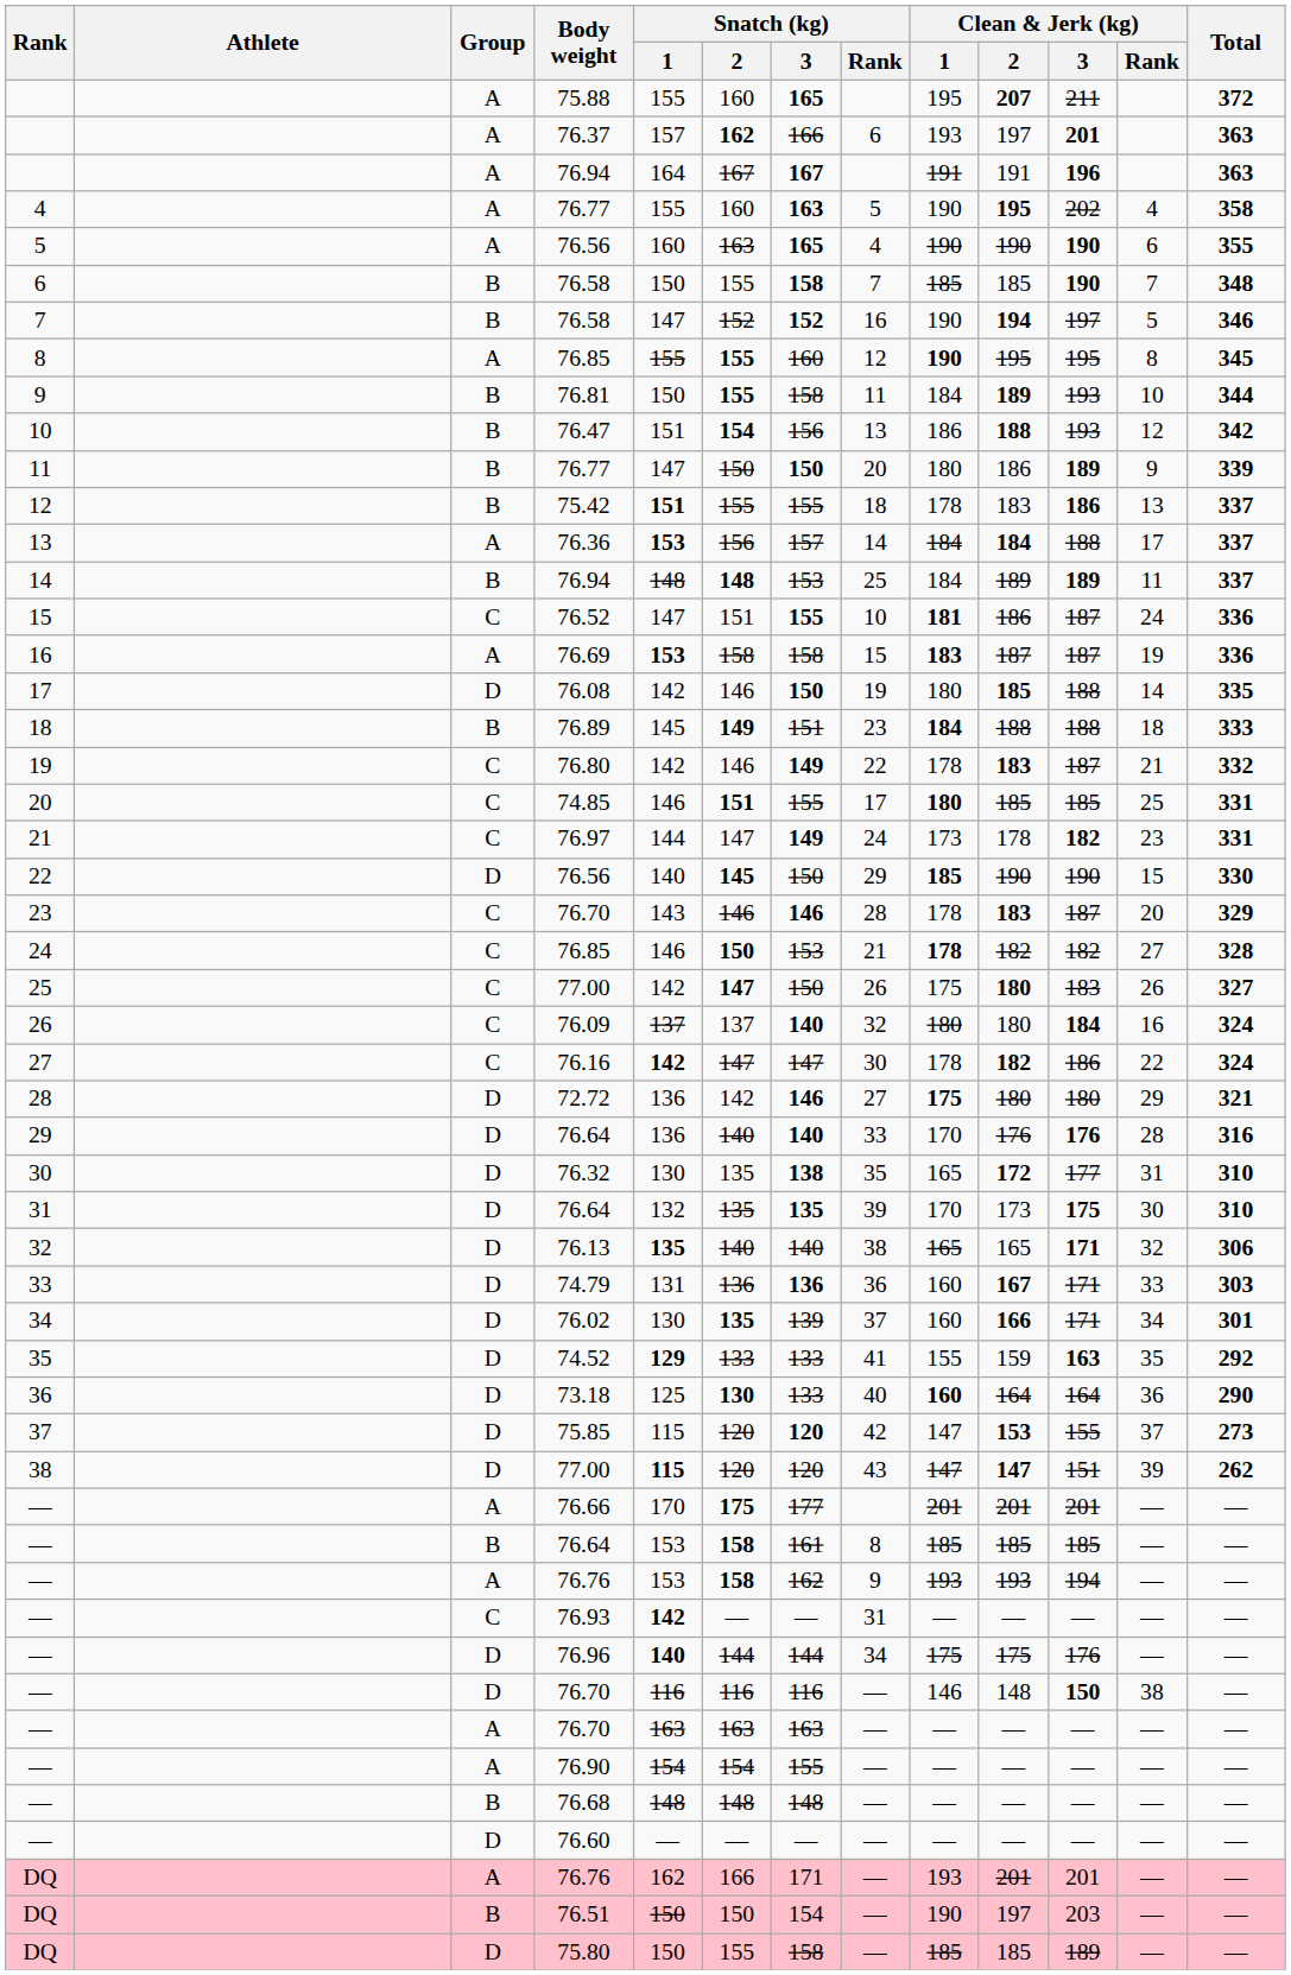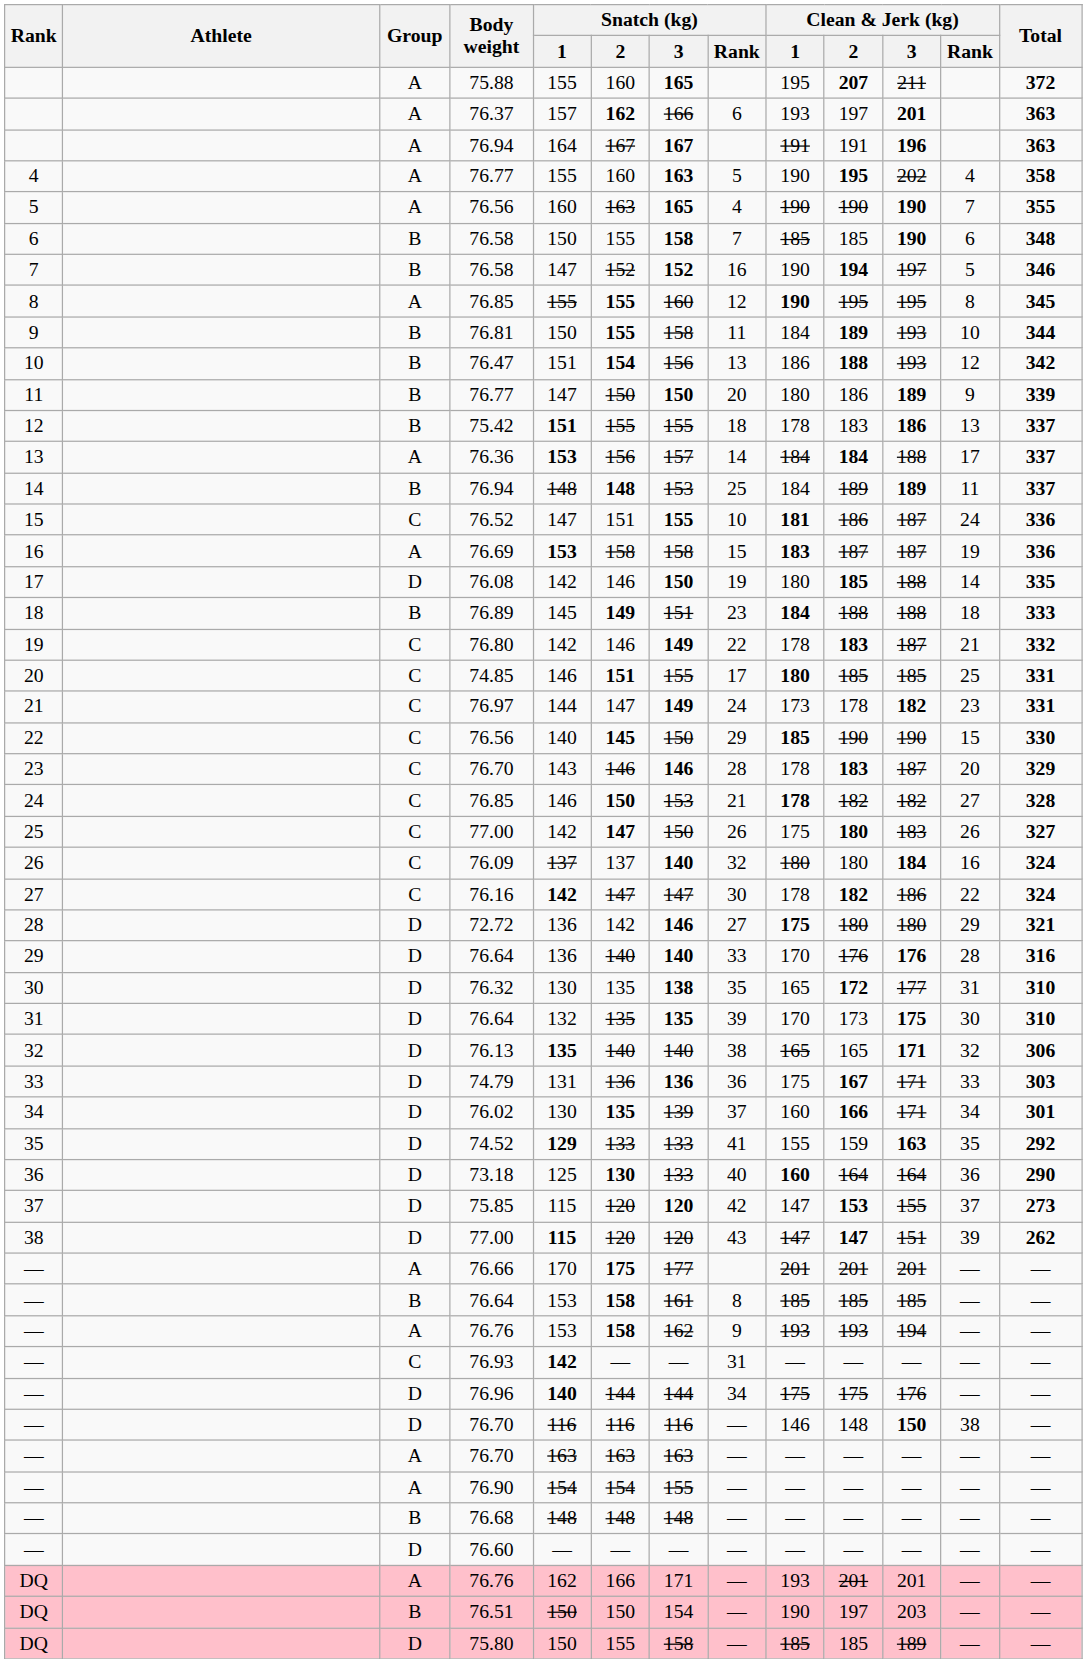5 / 76.56 | Clean & Jerk (kg) / Rank: 6 -> 7
6 / 76.58 | Clean & Jerk (kg) / Rank: 7 -> 6
22 / 76.56 | Group: D -> C
74.79 | Clean & Jerk (kg) / 1: 160 -> 175
